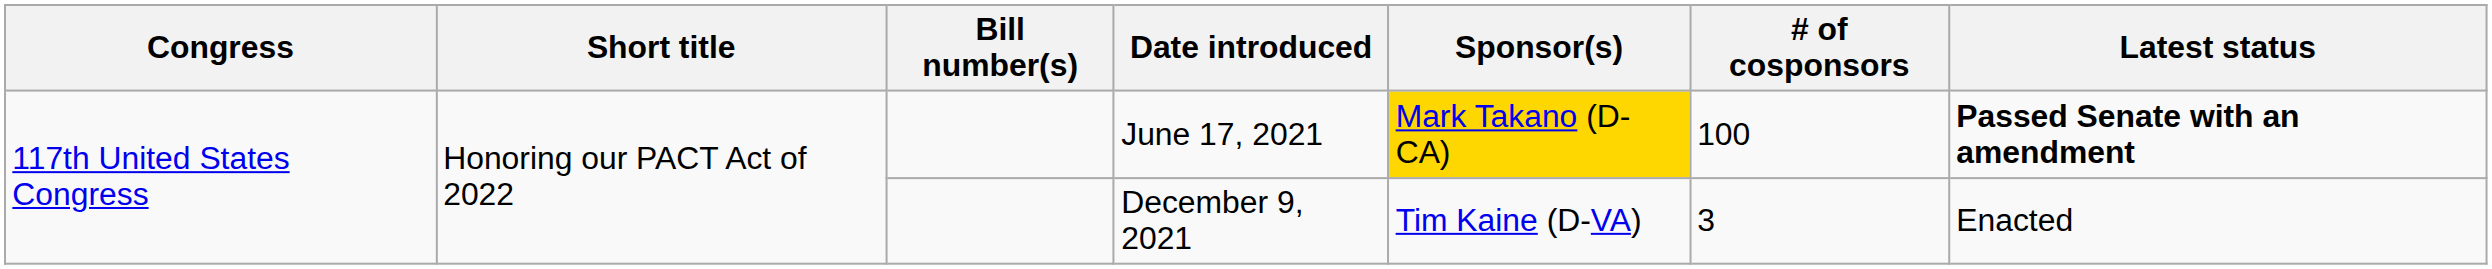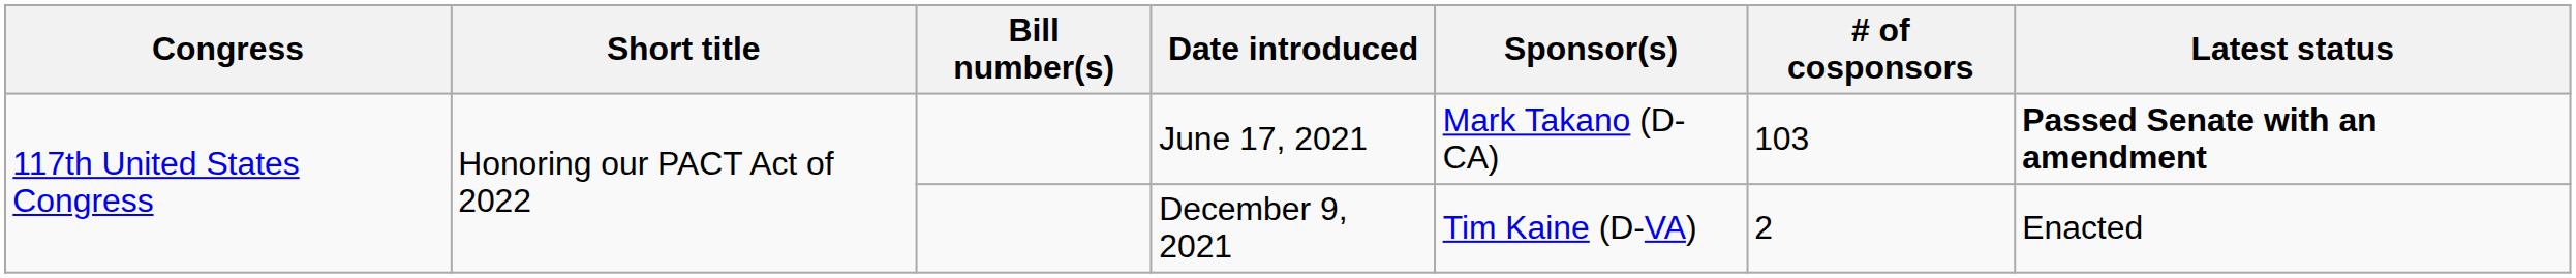June 17, 2021 | Sponsor(s): gold background -> no background
June 17, 2021 | # of cosponsors: 100 -> 103
December 9, 2021 | # of cosponsors: 3 -> 2
